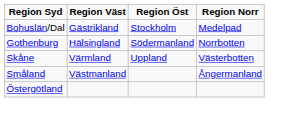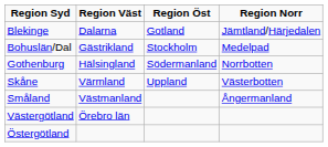+ row: Blekinge | Dalarna | Gotland | Jämtland/Härjedalen
+ row: Västergötland | Örebro län
